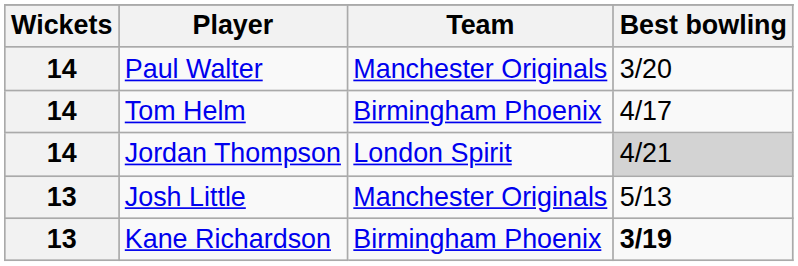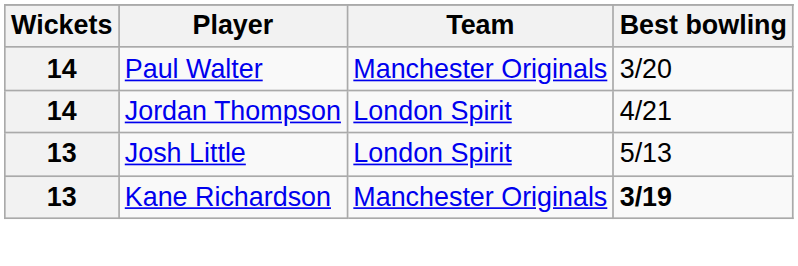- row: 14 | Tom Helm | Birmingham Phoenix | 4/17
Jordan Thompson | Best bowling: lightgrey background -> no background
Josh Little | Team: Manchester Originals -> London Spirit
Kane Richardson | Team: Birmingham Phoenix -> Manchester Originals
